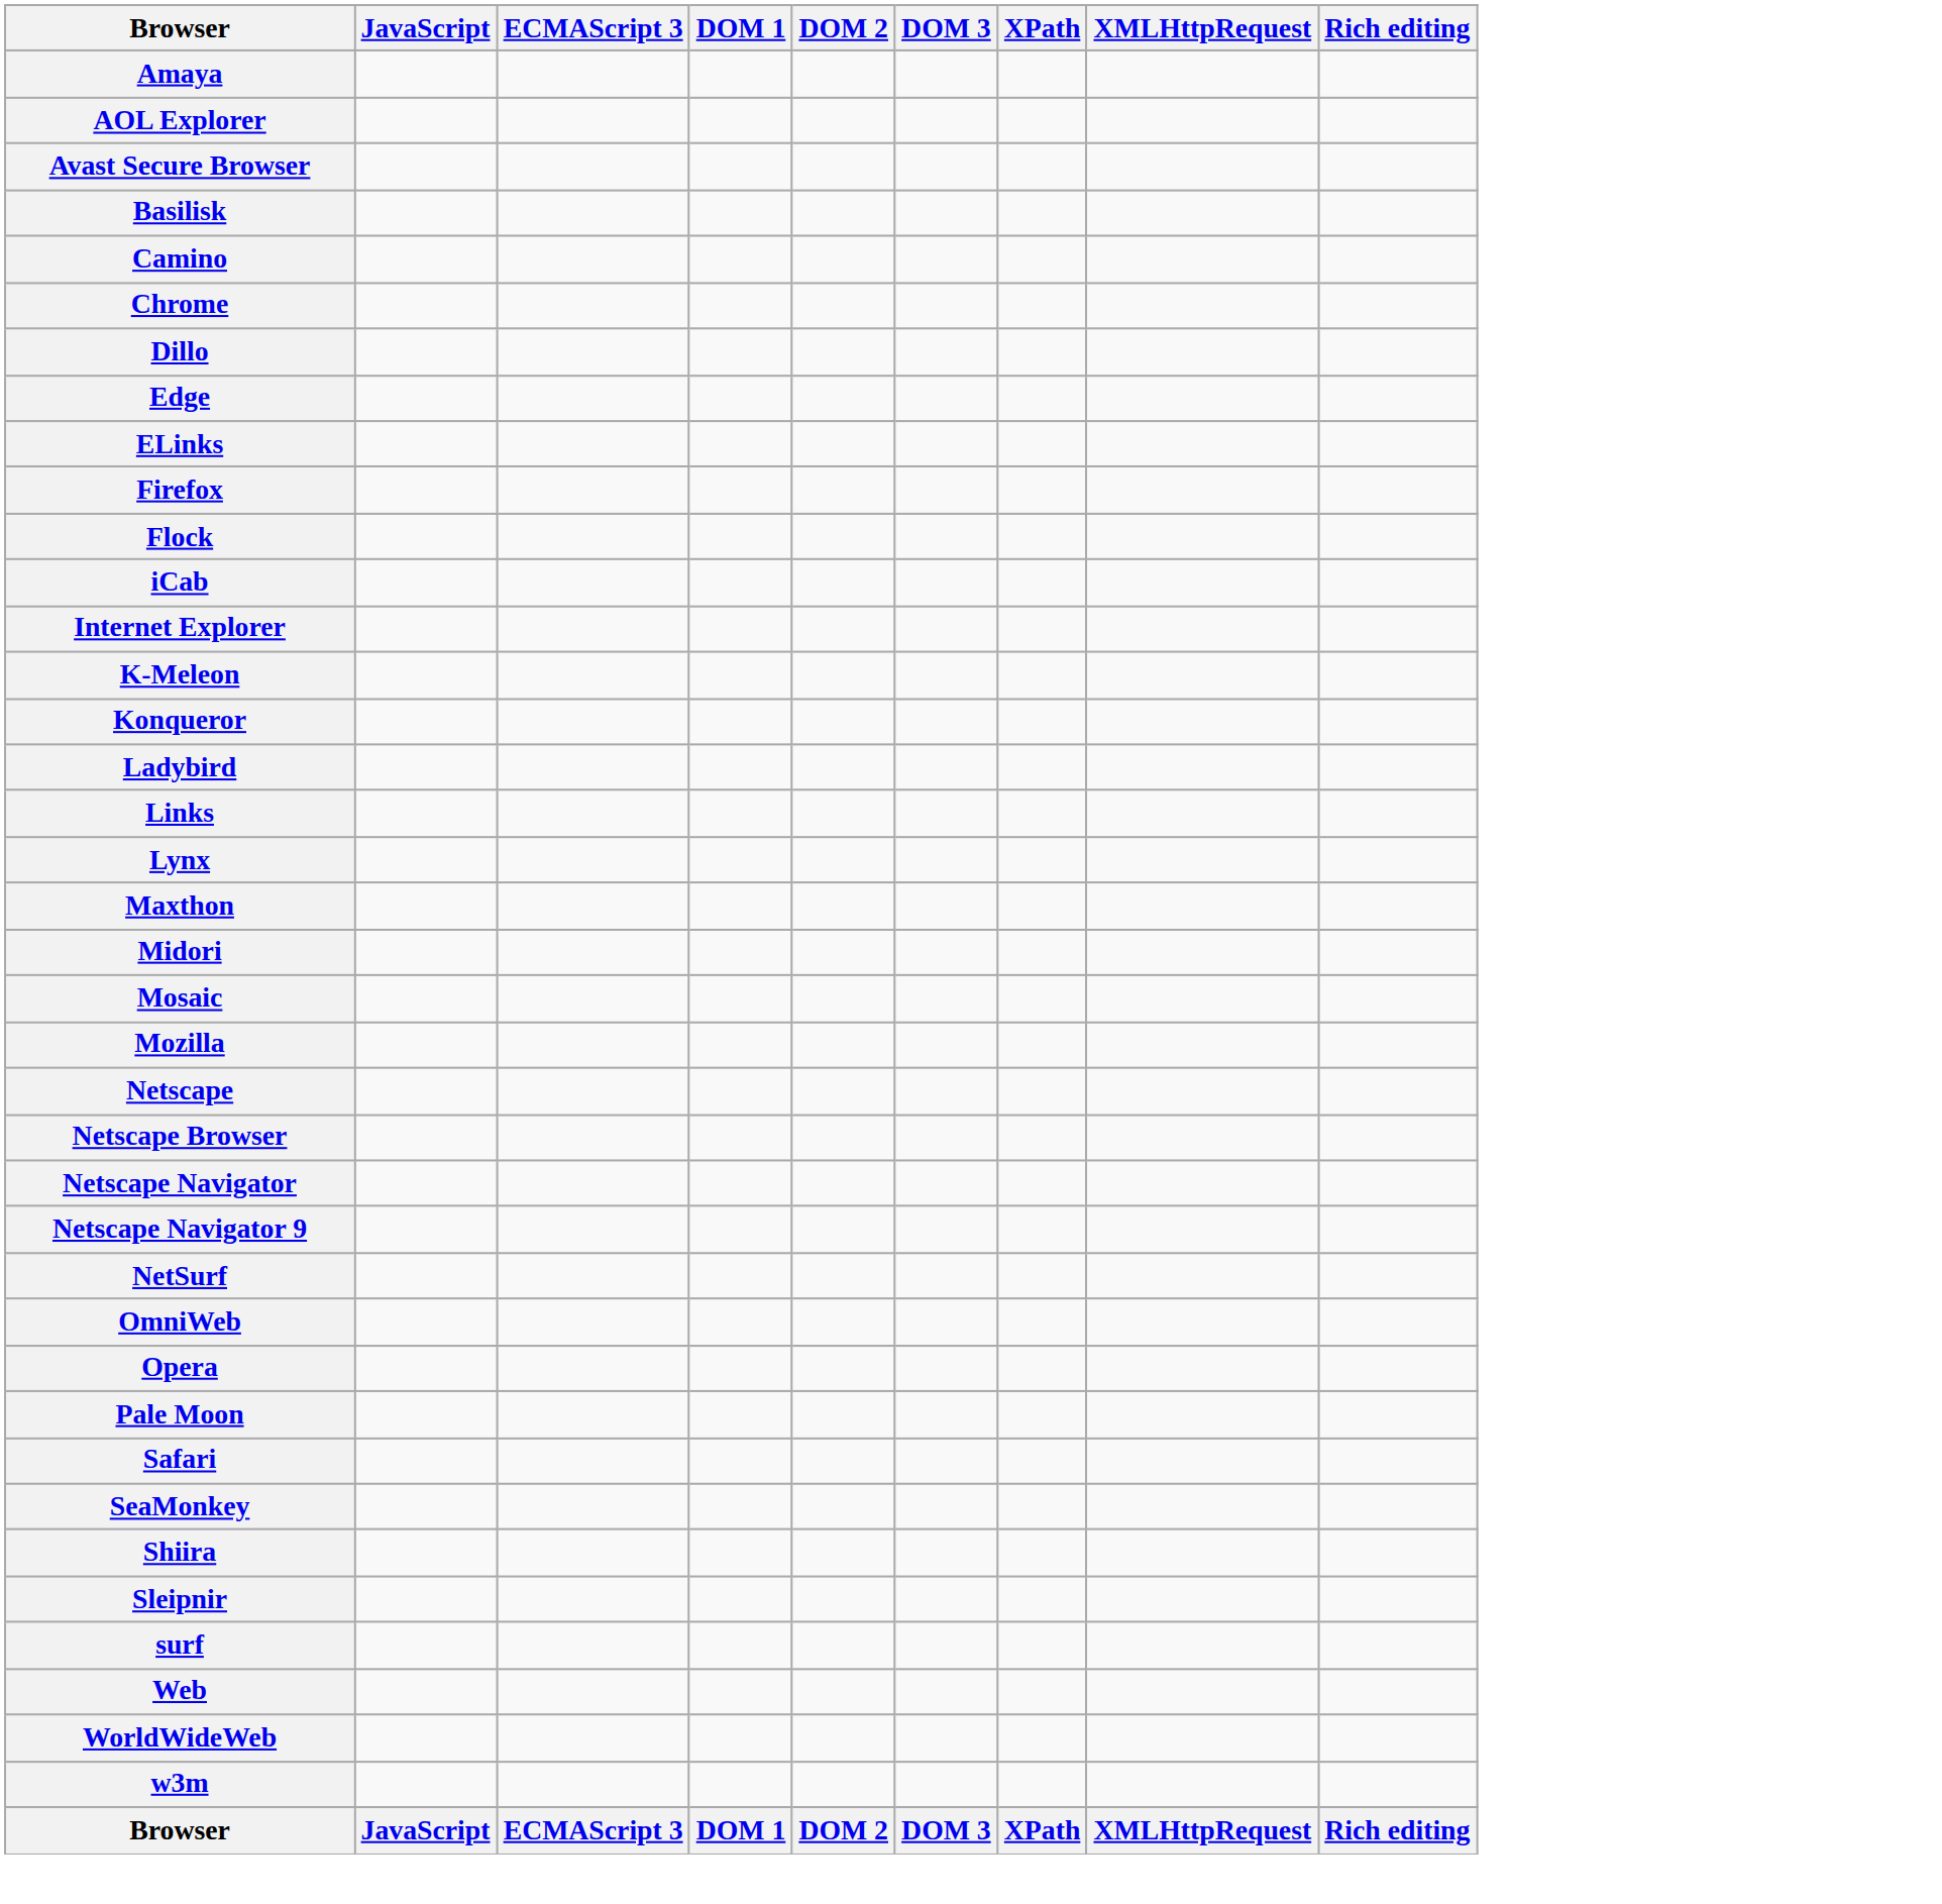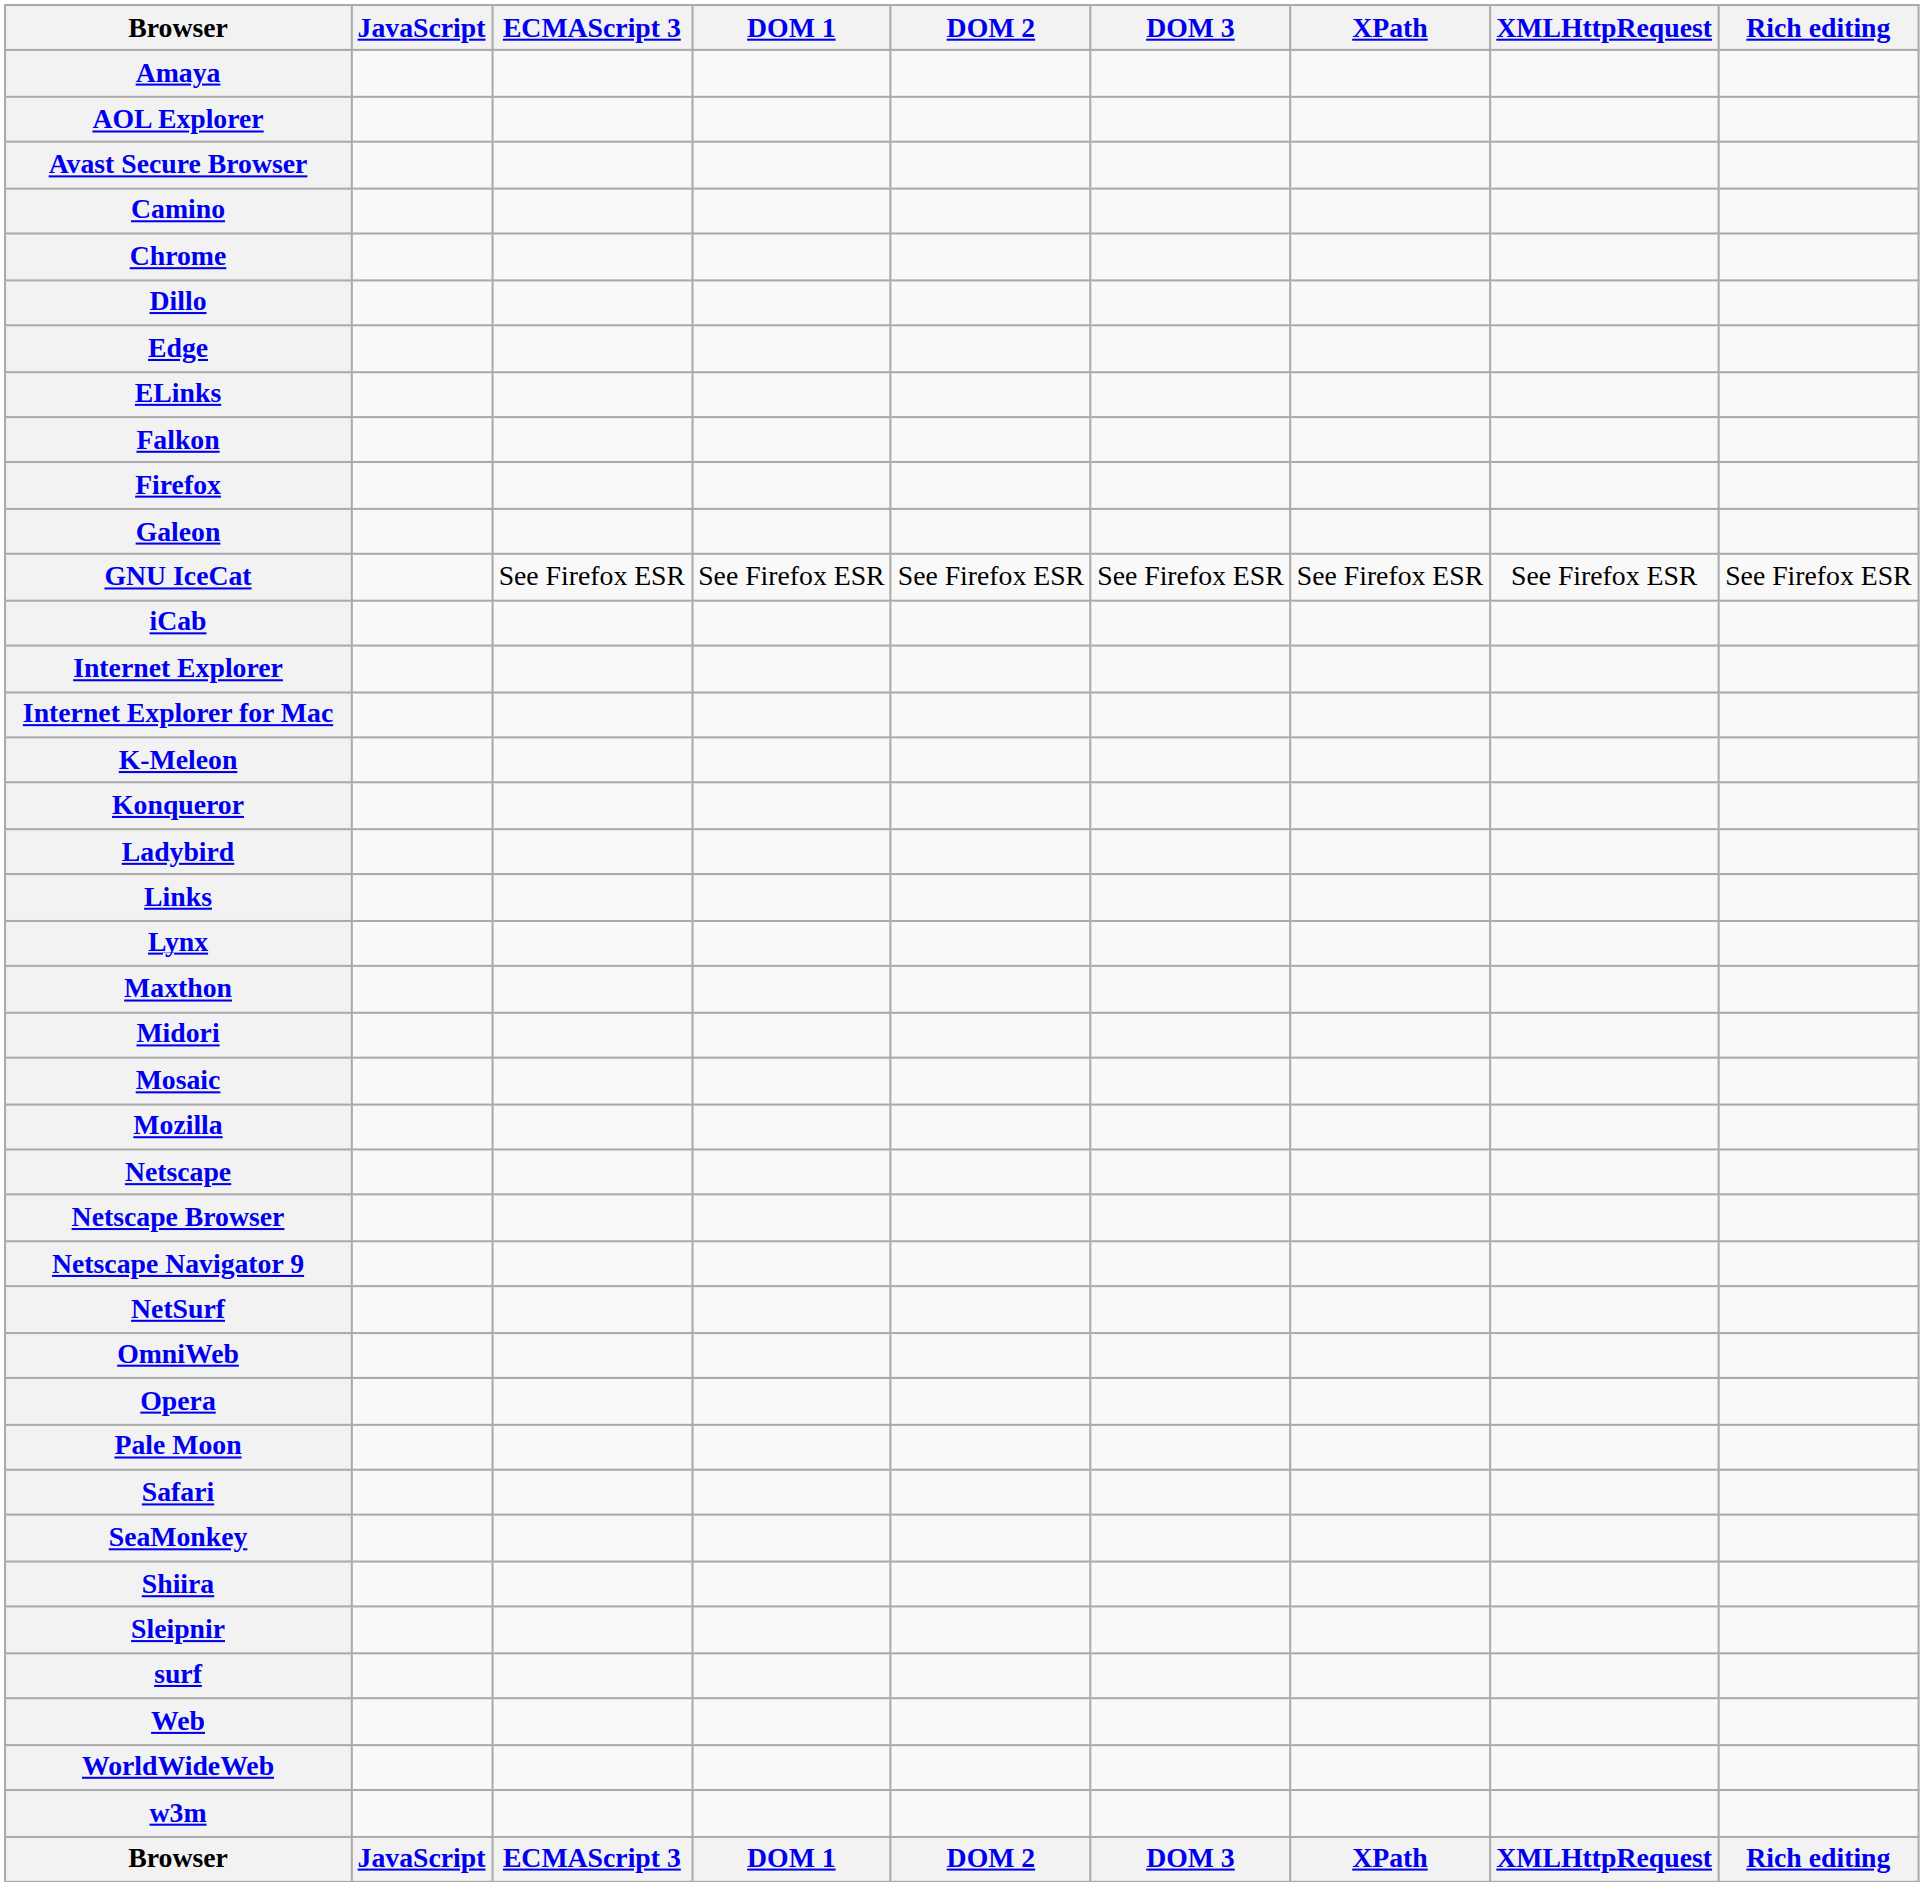- row: Basilisk
+ row: Falkon
- row: Flock
+ row: Galeon
+ row: GNU IceCat | See Firefox ESR | See Firefox ESR | See Firefox ESR | See Firefox ESR | See Firefox ESR | See Firefox ESR | See Firefox ESR
+ row: Internet Explorer for Mac
- row: Netscape Navigator
